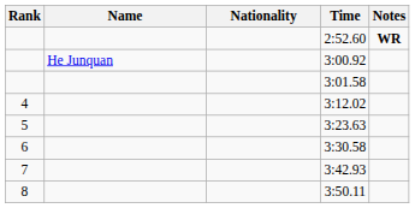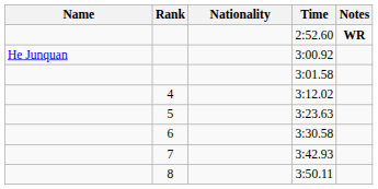columns swapped: Rank <-> Name
